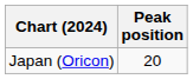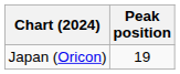Japan (Oricon) | Peak position: 20 -> 19
